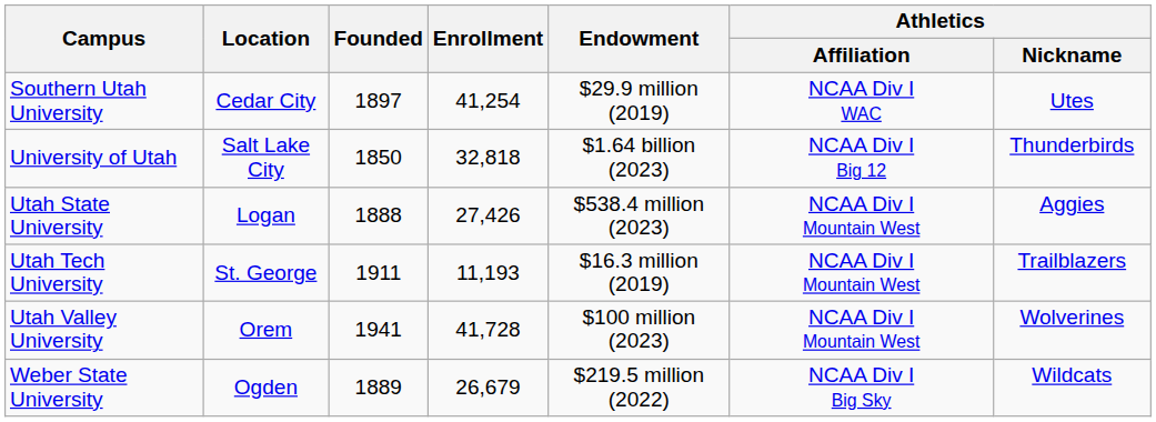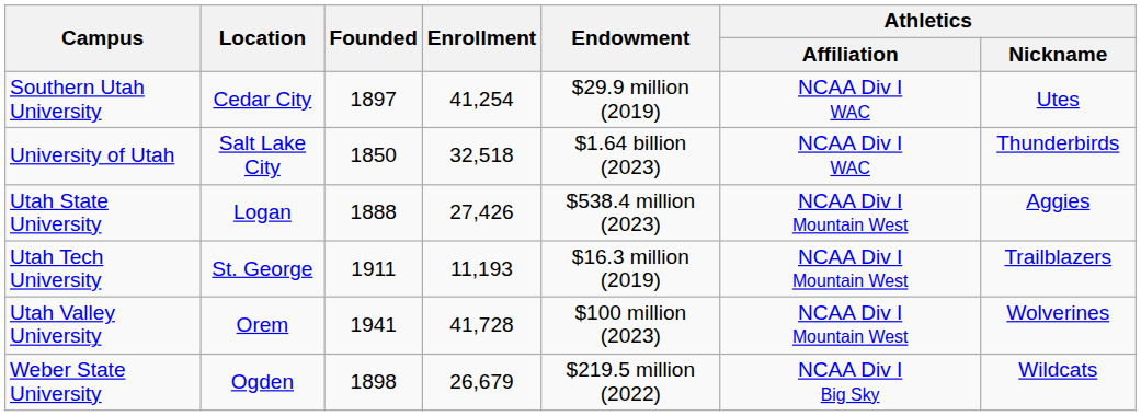University of Utah | Enrollment: 32,818 -> 32,518
University of Utah | Athletics / Affiliation: NCAA Div I Big 12 -> NCAA Div I WAC
Weber State University | Founded: 1889 -> 1898
